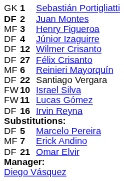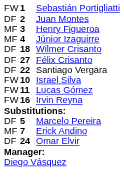Sebastián Portigliatti | column 1: GK -> FW
Juan Montes | column 1: bold -> normal
Júnior Izaguirre | column 1: DF -> MF
Wilmer Crisanto | column 2: 12 -> 18
- row: MF | 6 | Reinieri Mayorquín
Irvin Reyna | column 1: DF -> FW
Omar Elvir | column 2: 21 -> 24
